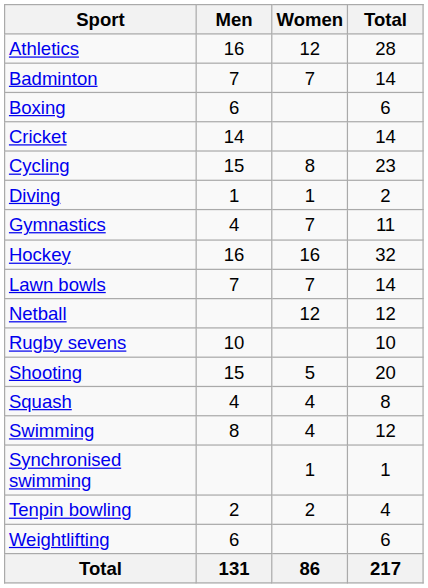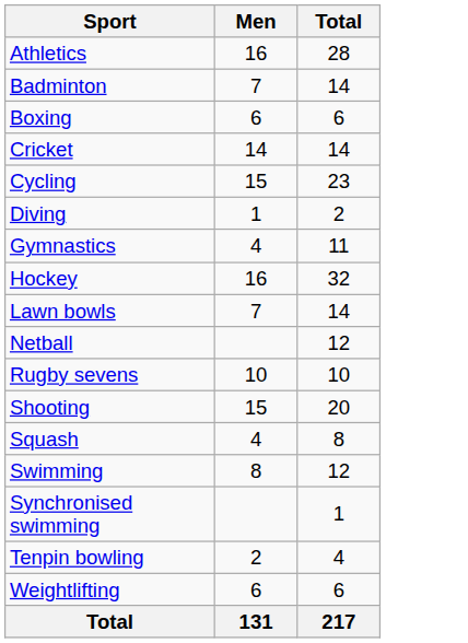- column: Women | 12 | 7 | 8 | 1 | 7 | 16 | 7 | 12 | 5 | 4 | 4 | 1 | 2 | 86
